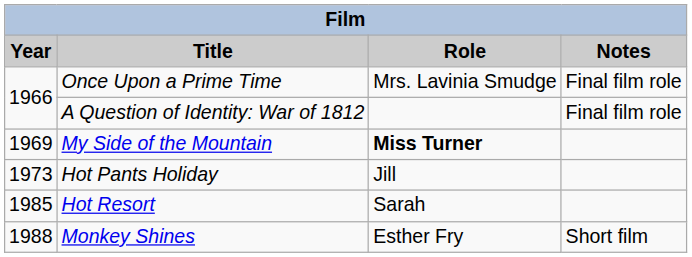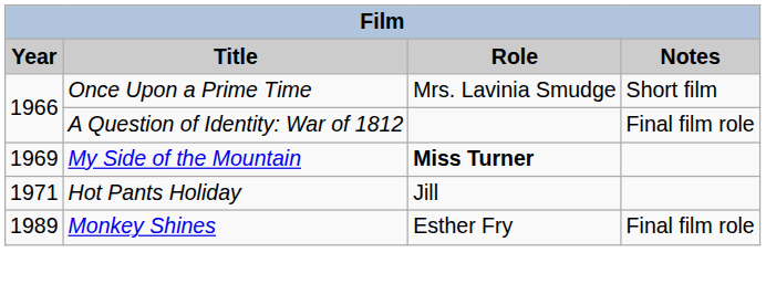Once Upon a Prime Time | Notes: Final film role -> Short film
Hot Pants Holiday | Year: 1973 -> 1971
- row: 1985 | Hot Resort | Sarah
Monkey Shines | Year: 1988 -> 1989
Monkey Shines | Notes: Short film -> Final film role
